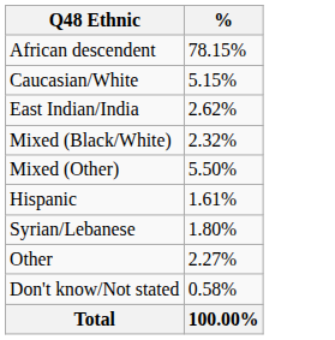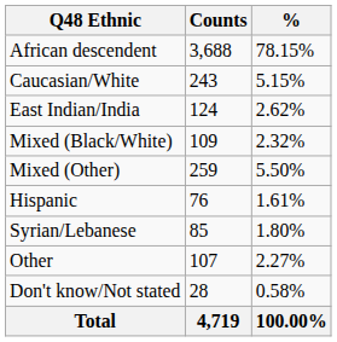+ column: Counts | 3,688 | 243 | 124 | 109 | 259 | 76 | 85 | 107 | 28 | 4,719
